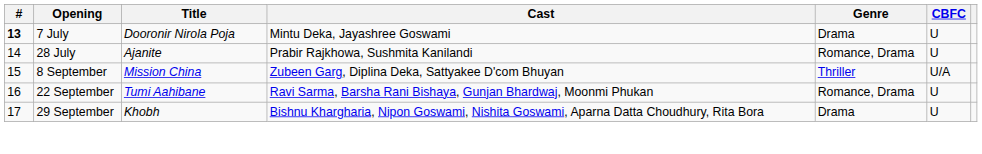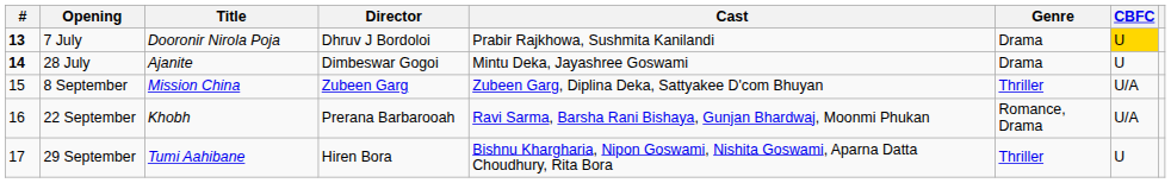+ column: Director | Dhruv J Bordoloi | Dimbeswar Gogoi | Zubeen Garg | Prerana Barbarooah | Hiren Bora
7 July | Cast: Mintu Deka, Jayashree Goswami -> Prabir Rajkhowa, Sushmita Kanilandi
7 July | CBFC: no background -> gold background
28 July | #: normal -> bold
28 July | Cast: Prabir Rajkhowa, Sushmita Kanilandi -> Mintu Deka, Jayashree Goswami
28 July | Genre: Romance, Drama -> Drama
22 September | Title: Tumi Aahibane -> Khobh
22 September | CBFC: U -> U/A
29 September | Title: Khobh -> Tumi Aahibane
29 September | Genre: Drama -> Thriller
